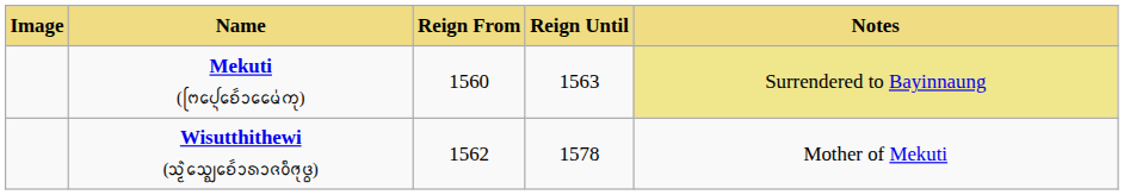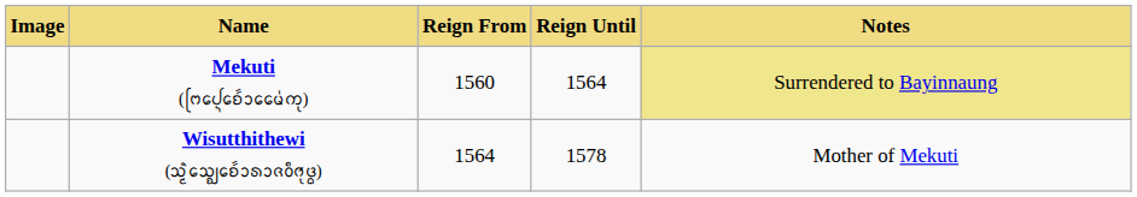Mekuti (ᨻᩕᨸᩮ᩠ᨶᨧᩮᩢ᩶ᩣᨾᩯ᩵ᨠᩩ) | column 4: 1563 -> 1564
Wisutthithewi (ᩈᩫ᩠ᨾᩈᩮ᩠ᨫᨧᩮᩢ᩶ᩣᩁᩣᨩᩅᩥᩆᩩᨴ᩠ᨵ) | column 3: 1562 -> 1564
